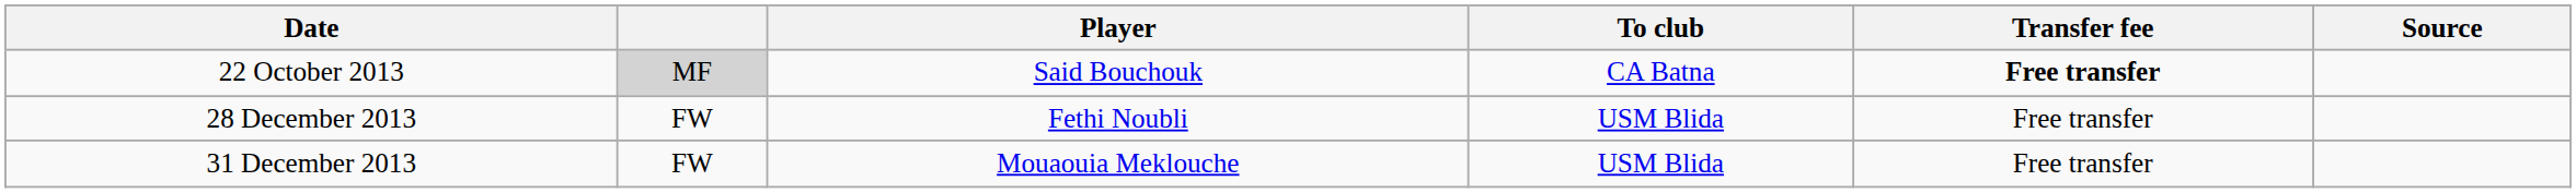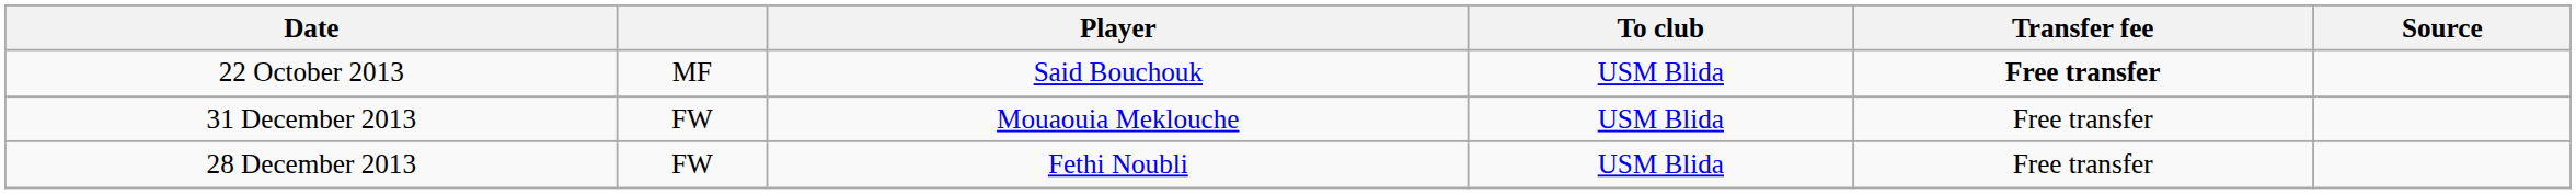22 October 2013 | column 2: lightgrey background -> no background
22 October 2013 | To club: CA Batna -> USM Blida
rows swapped: 28 December 2013 <-> 31 December 2013
